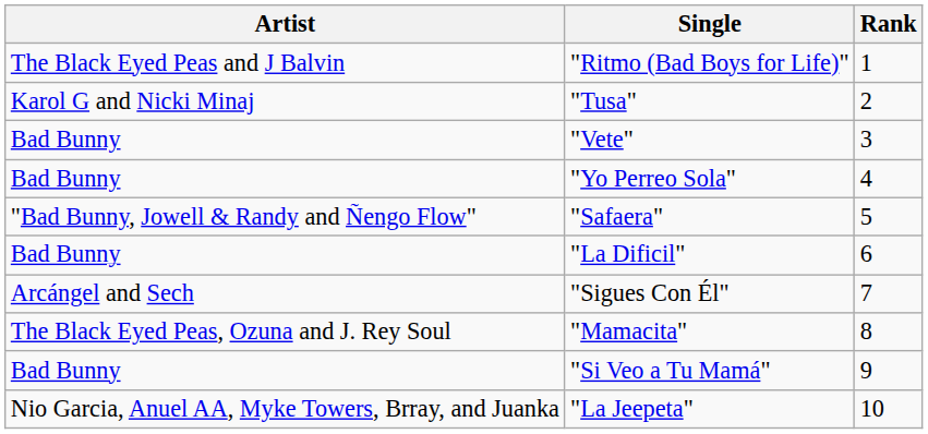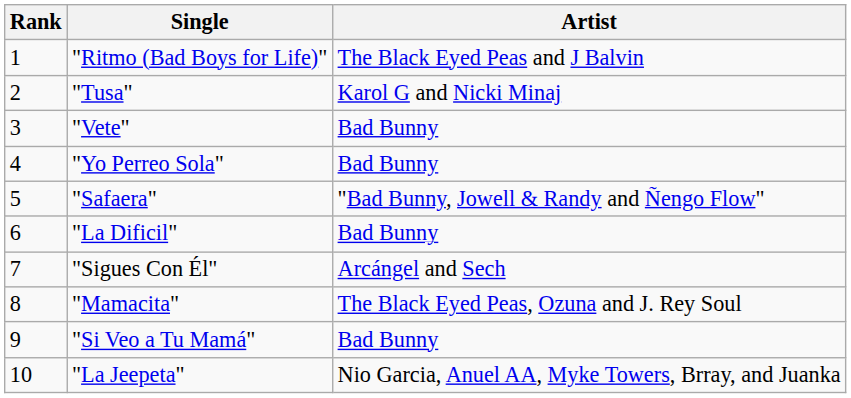columns swapped: Rank <-> Artist
